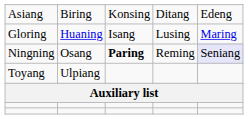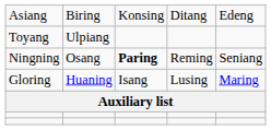rows swapped: Gloring <-> Toyang
Ningning | column 5: lavender background -> no background
